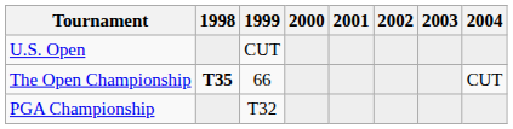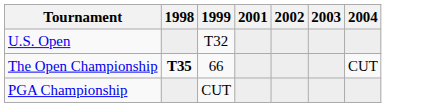- column: 2000
U.S. Open | 1999: CUT -> T32
PGA Championship | 1999: T32 -> CUT
